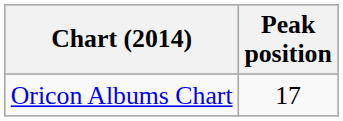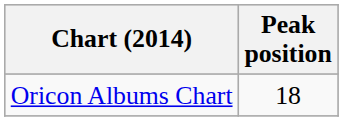Oricon Albums Chart | Peak position: 17 -> 18
